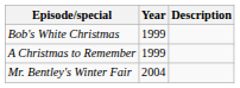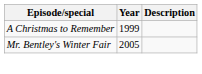- row: Bob's White Christmas | 1999
Mr. Bentley's Winter Fair | Year: 2004 -> 2005
